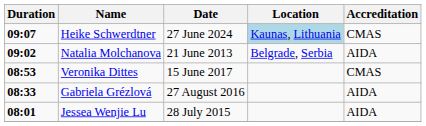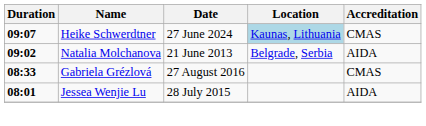- row: 08:53 | Veronika Dittes | 15 June 2017 | CMAS
Gabriela Grézlová | Accreditation: AIDA -> CMAS
